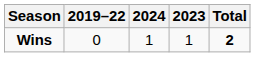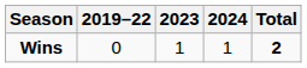columns swapped: 2023 <-> 2024
